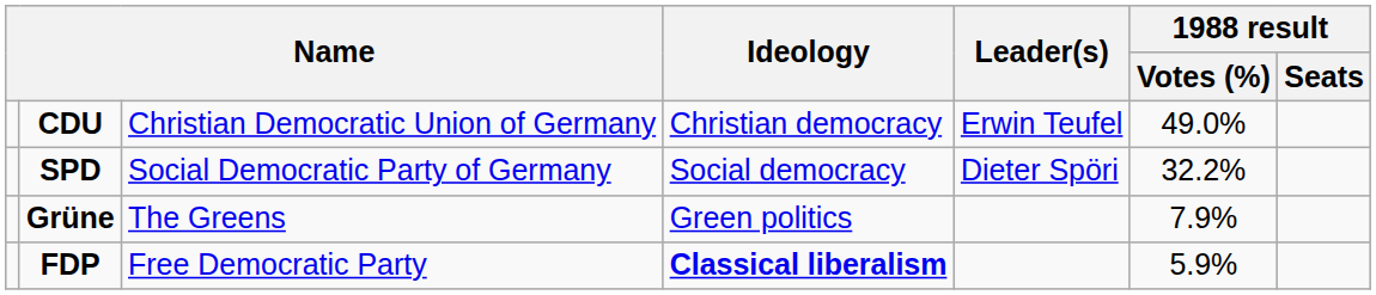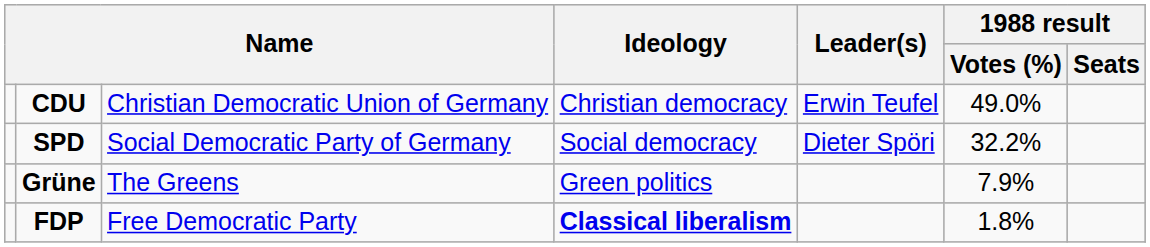FDP | 1988 result / Votes (%): 5.9% -> 1.8%
